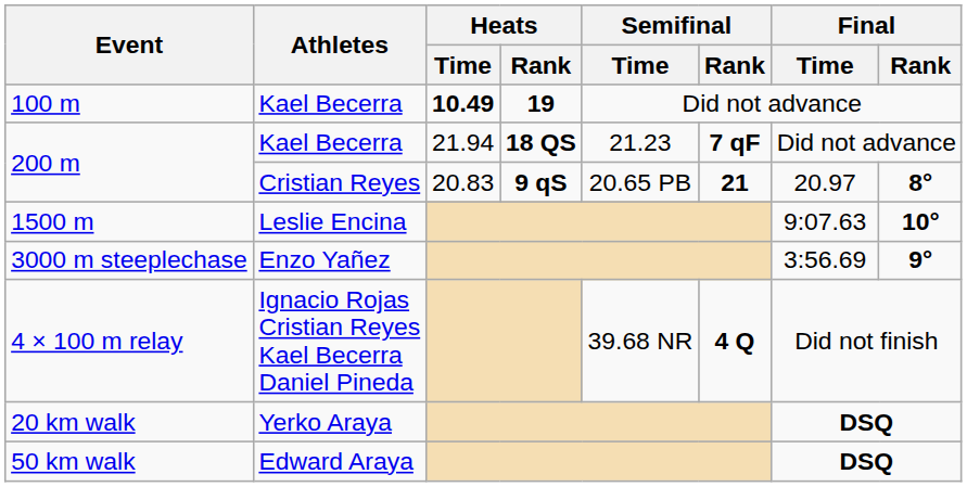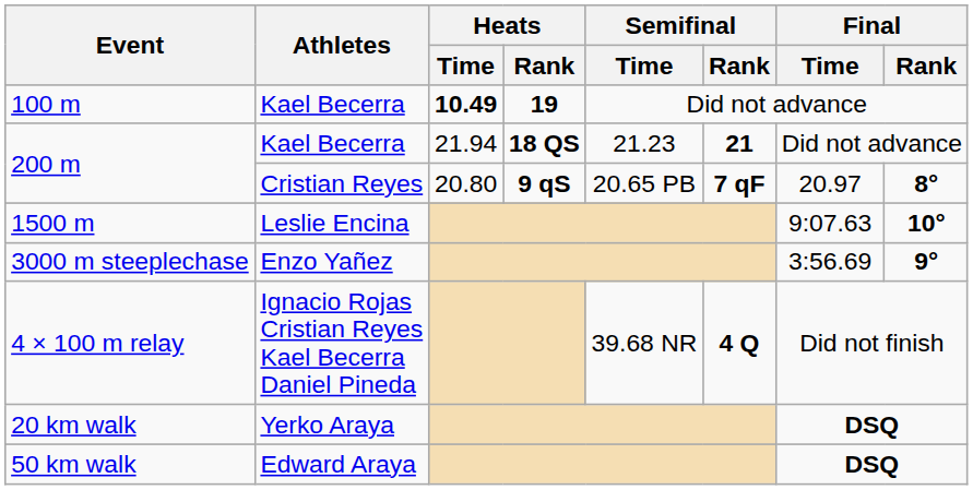200 m / Kael Becerra | Semifinal / Rank: 7 qF -> 21
200 m / Cristian Reyes | Heats / Time: 20.83 -> 20.80
200 m / Cristian Reyes | Semifinal / Rank: 21 -> 7 qF
